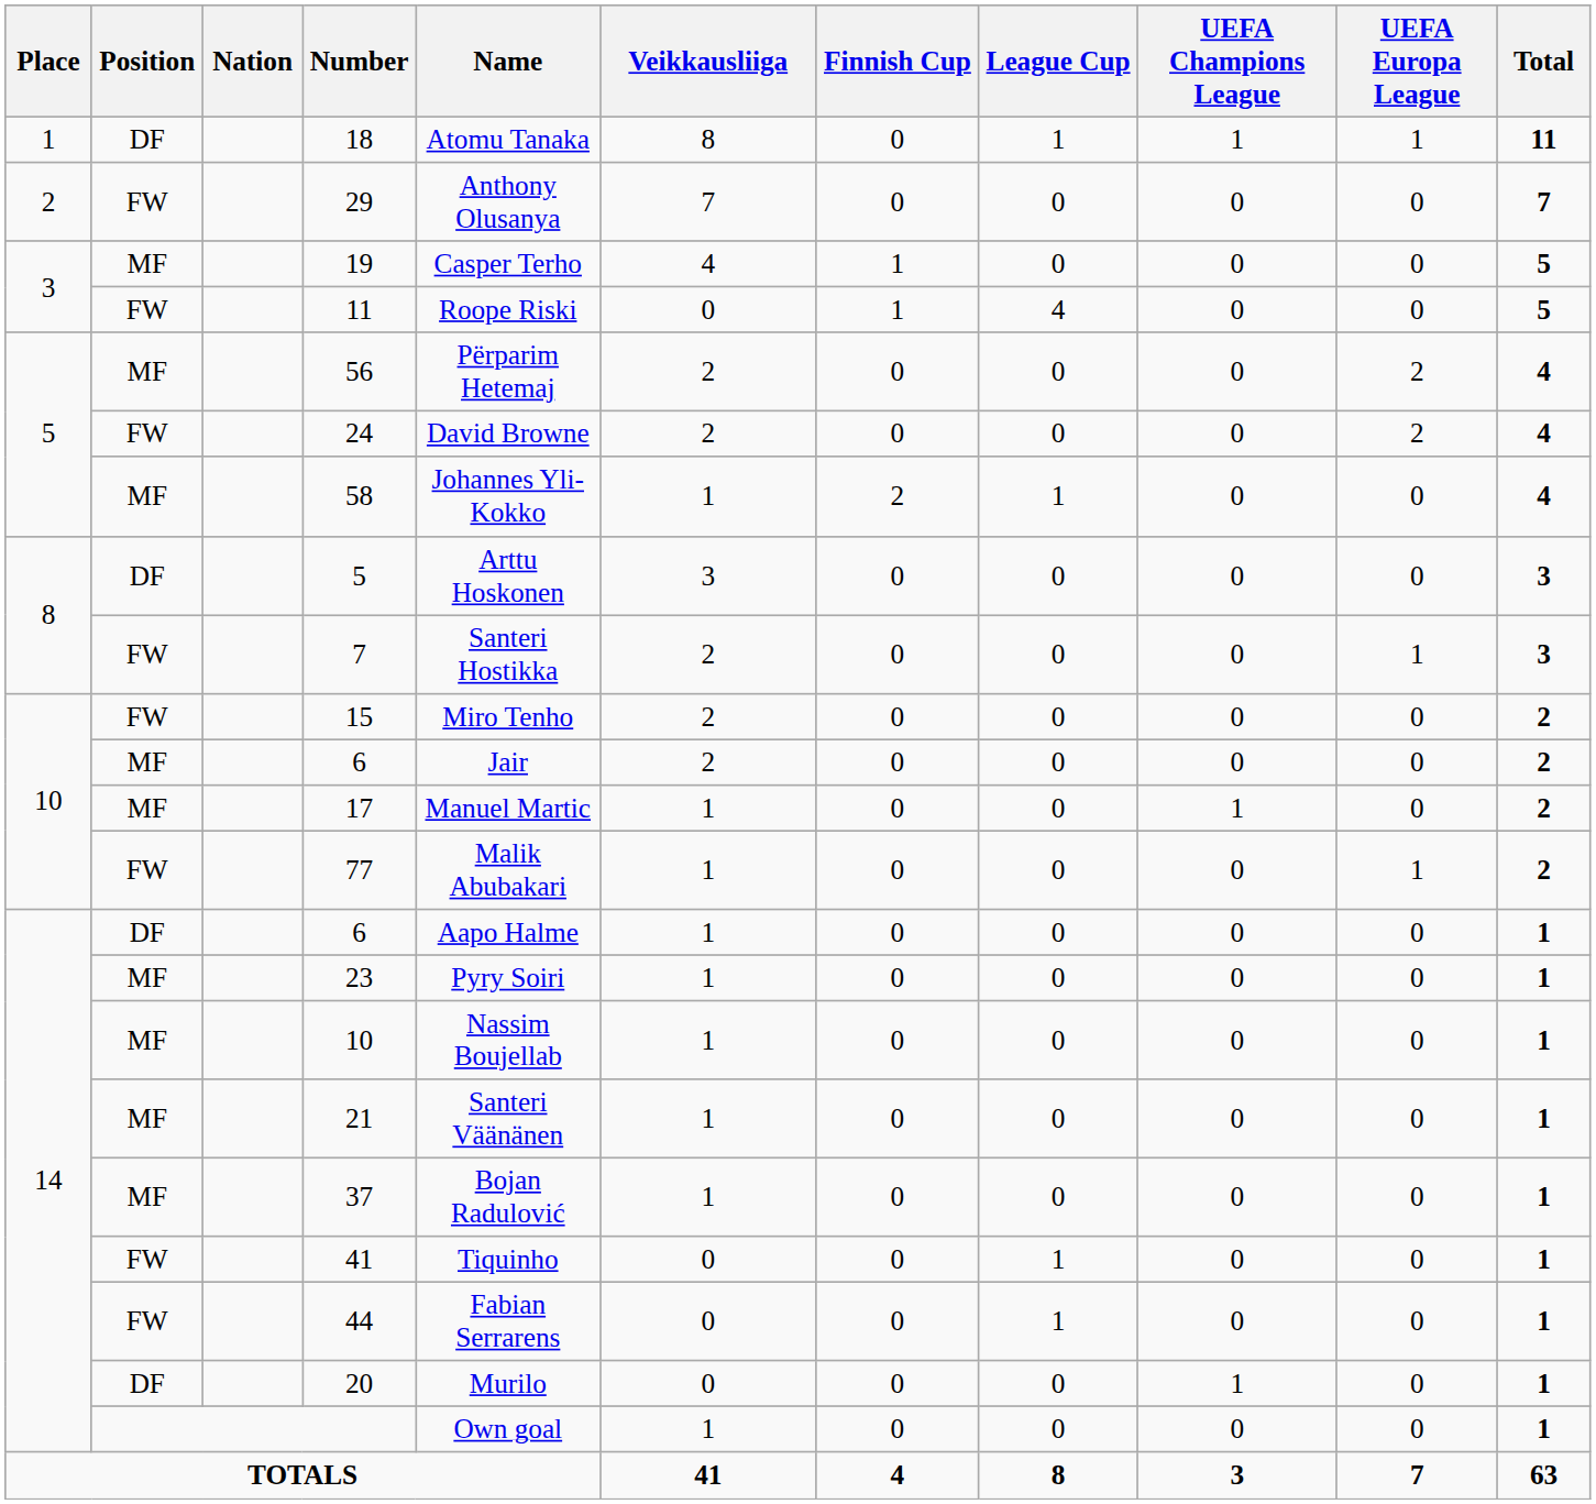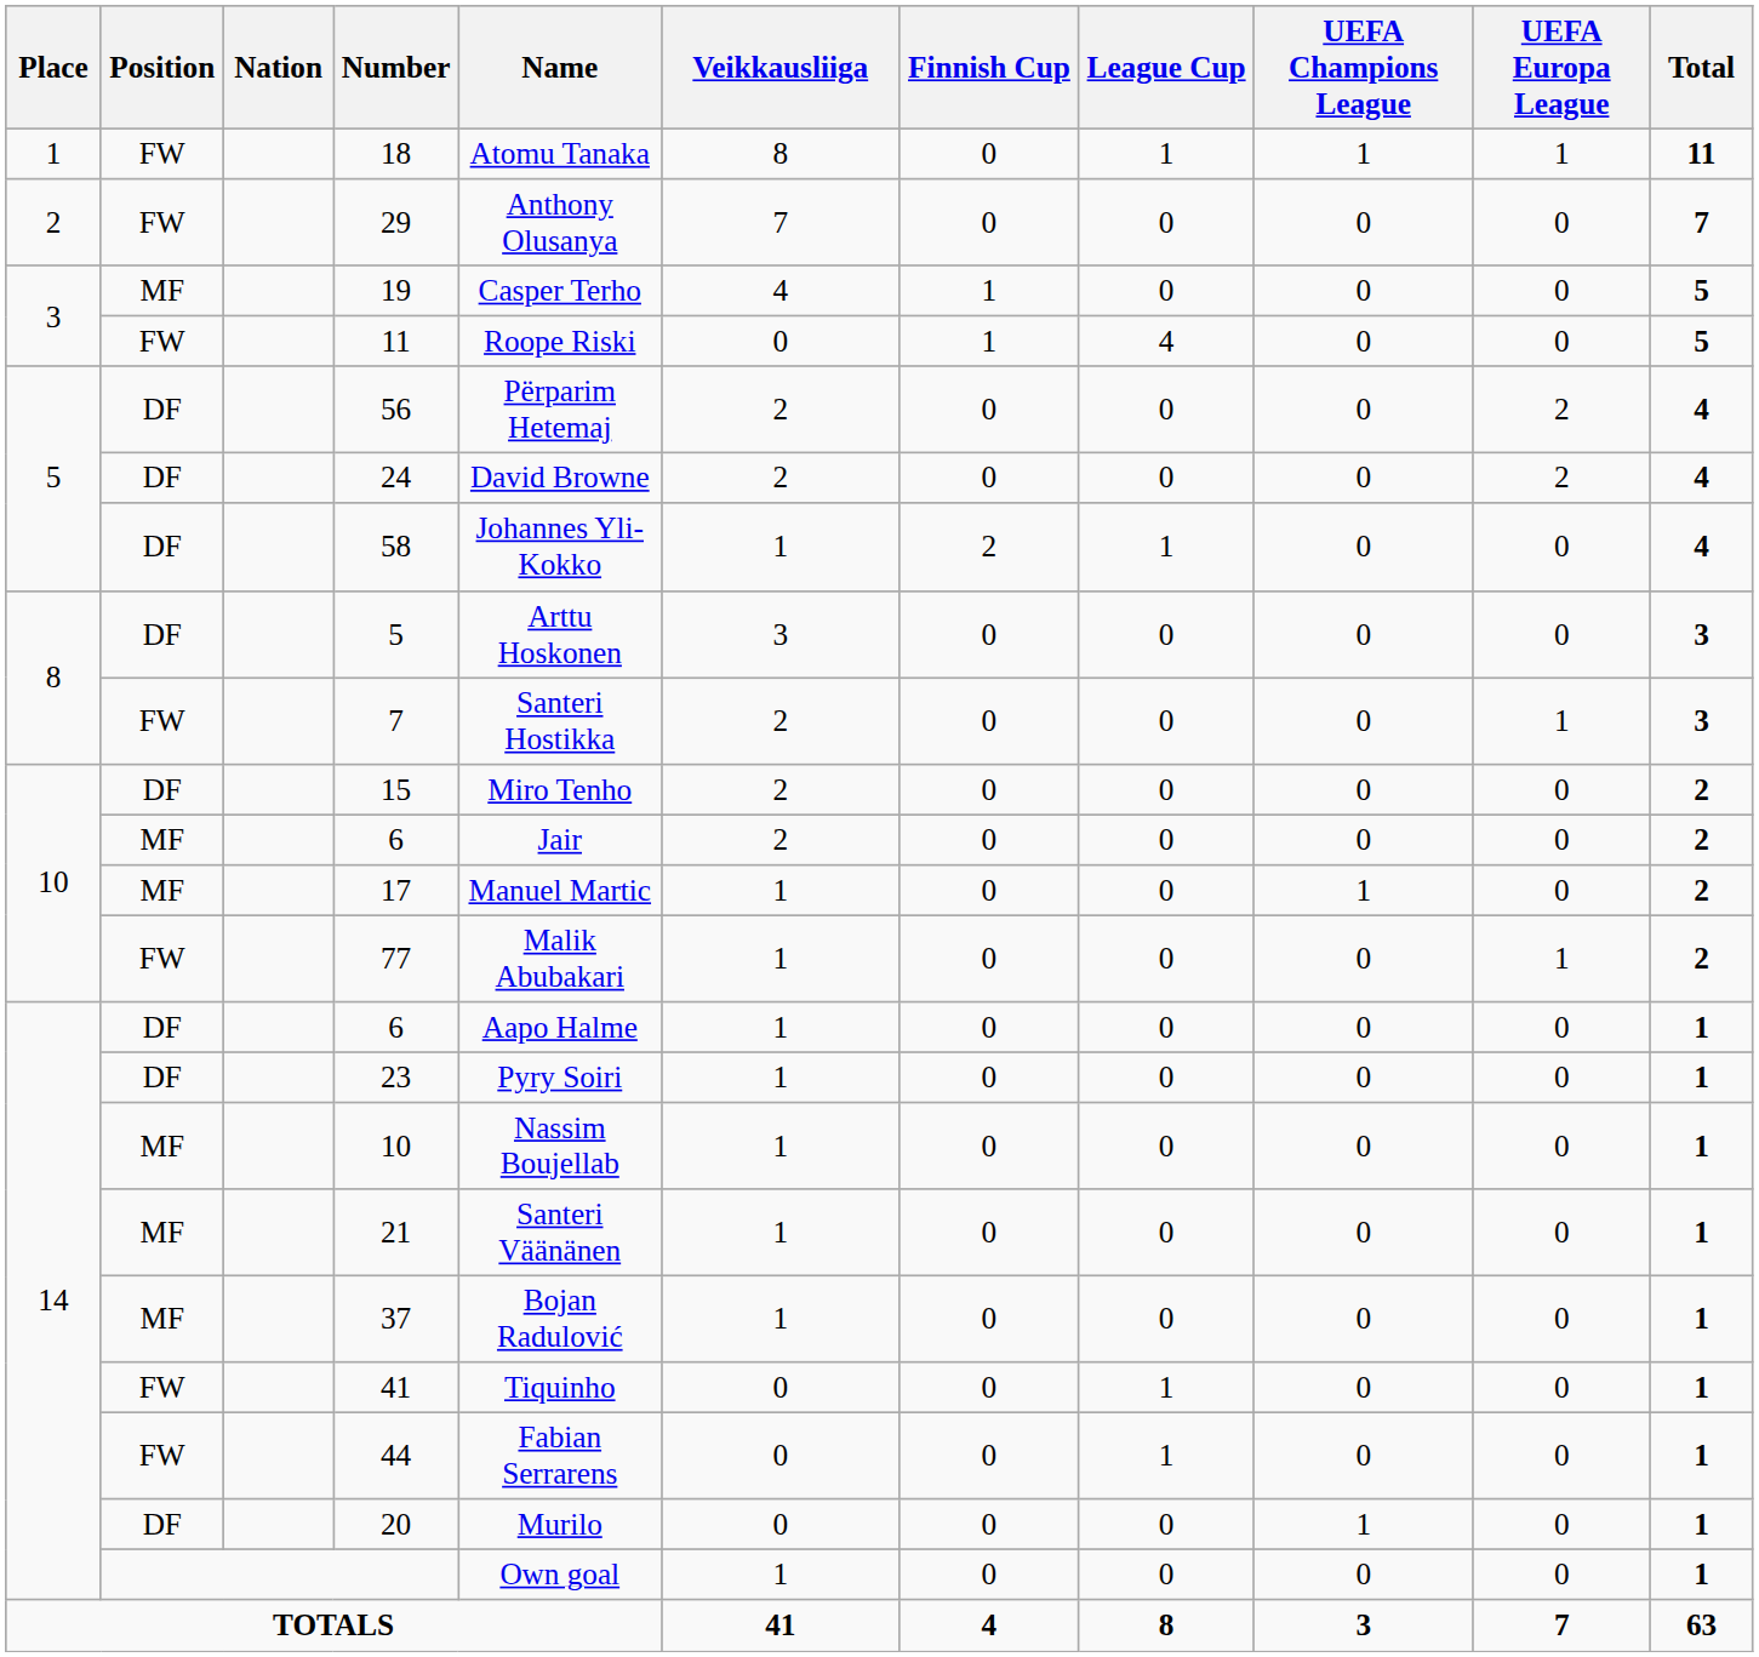18 | Position: DF -> FW
56 | Position: MF -> DF
24 | Position: FW -> DF
58 | Position: MF -> DF
15 | Position: FW -> DF
23 | Position: MF -> DF
